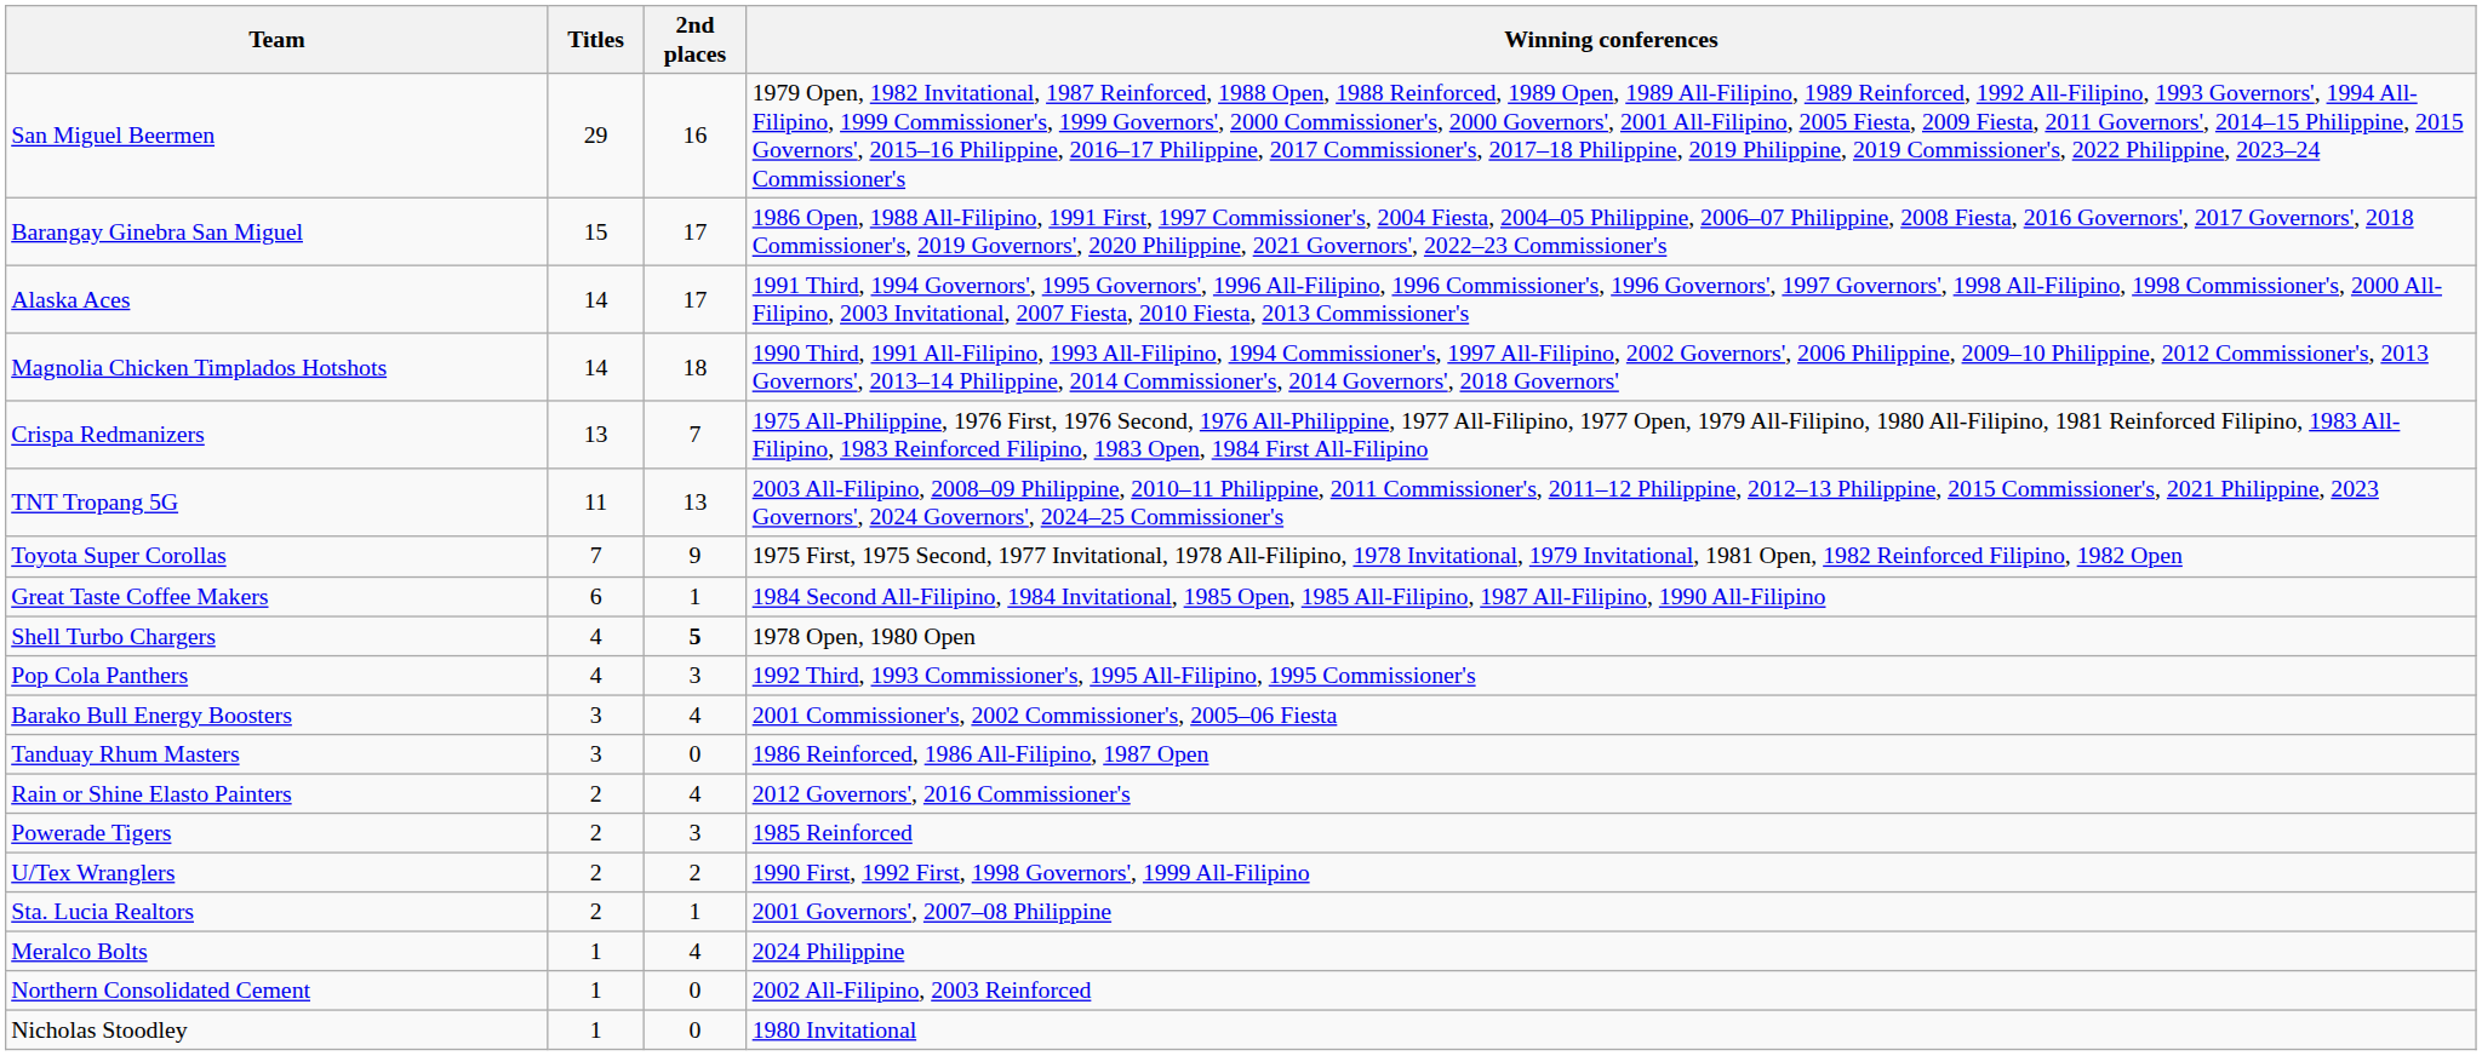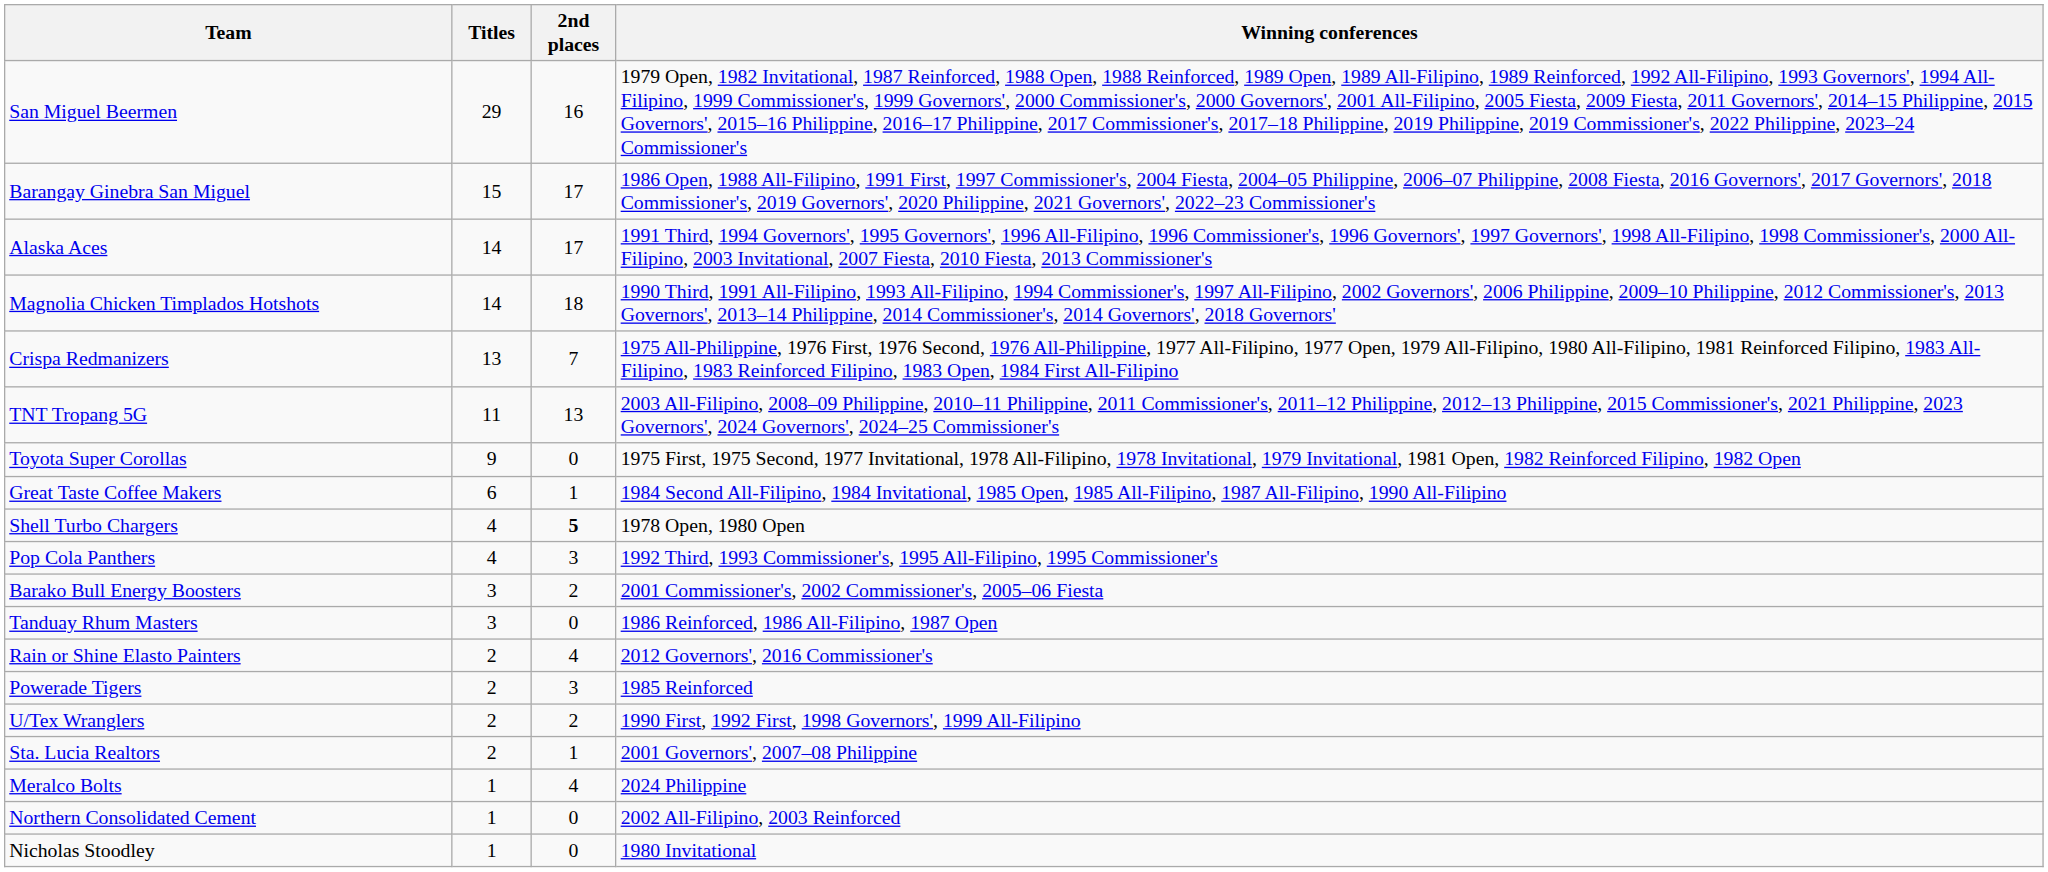Toyota Super Corollas | Titles: 7 -> 9
Toyota Super Corollas | 2nd places: 9 -> 0
Barako Bull Energy Boosters | 2nd places: 4 -> 2
